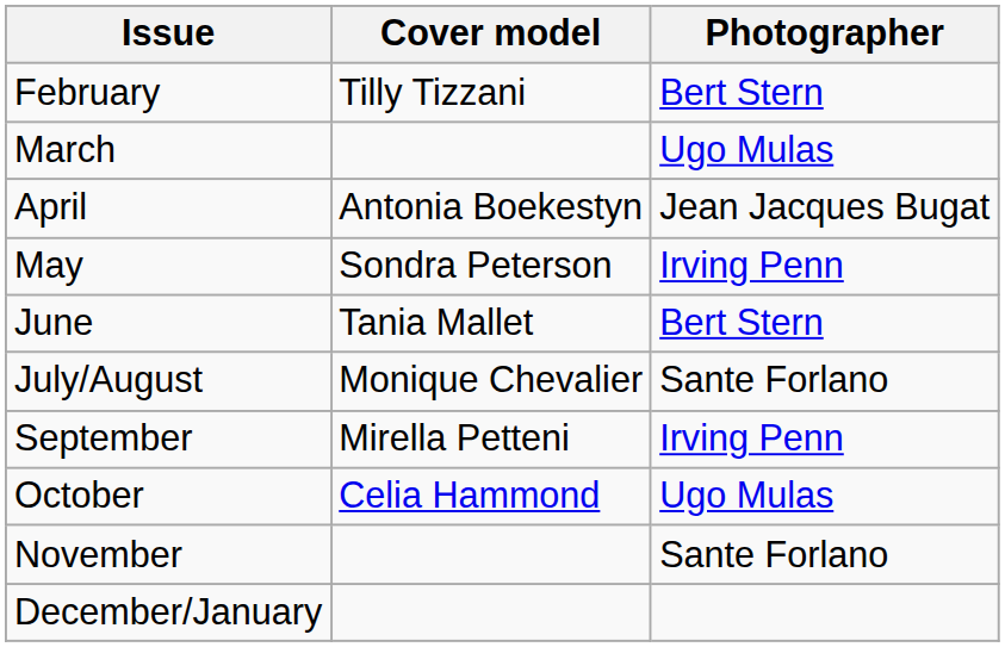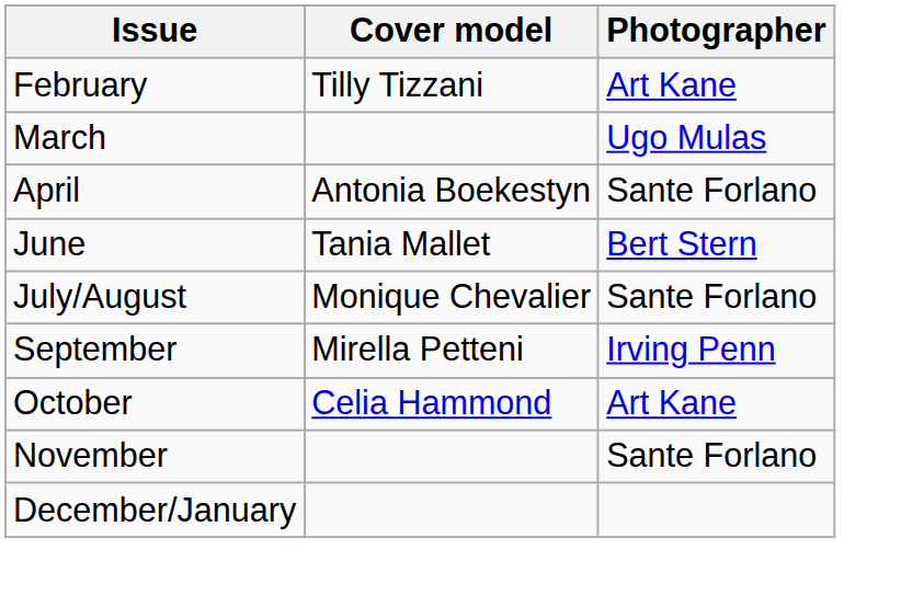February | Photographer: Bert Stern -> Art Kane
April | Photographer: Jean Jacques Bugat -> Sante Forlano
- row: May | Sondra Peterson | Irving Penn
October | Photographer: Ugo Mulas -> Art Kane
